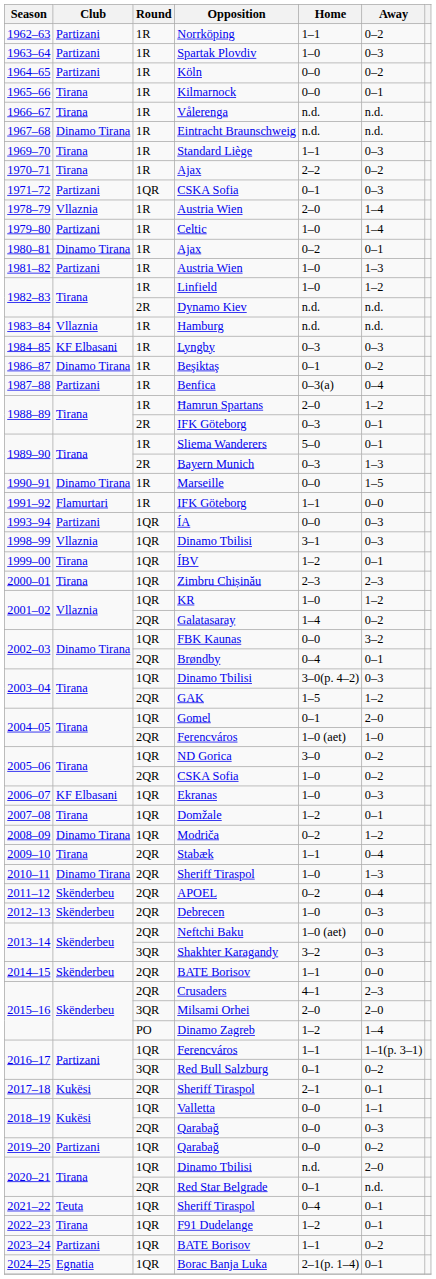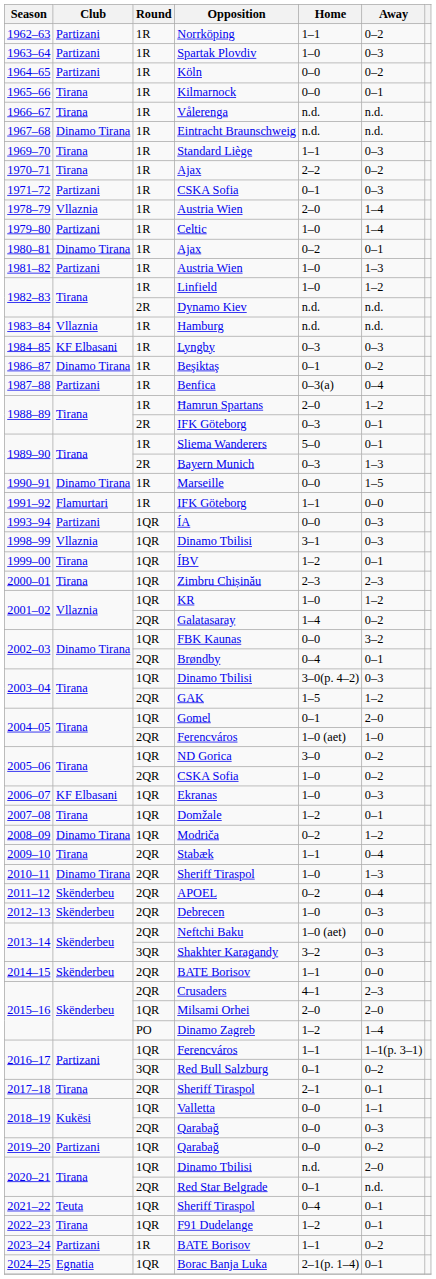1971–72 / CSKA Sofia | Round: 1QR -> 1R
Milsami Orhei | Round: 3QR -> 1QR
2017–18 / Sheriff Tiraspol | Club: Kukësi -> Tirana
2023–24 / BATE Borisov | Round: 1QR -> 1R
